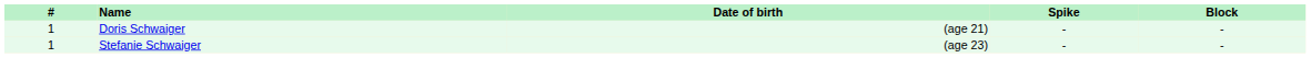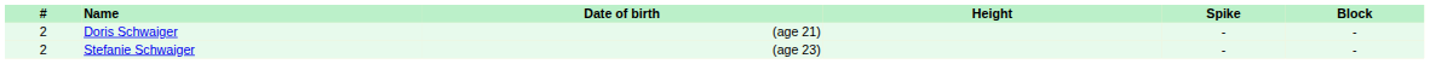+ column: Height
Doris Schwaiger | #: 1 -> 2
Stefanie Schwaiger | #: 1 -> 2
